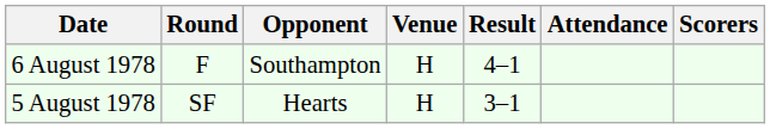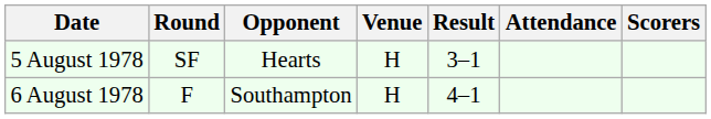rows swapped: 5 August 1978 <-> 6 August 1978
